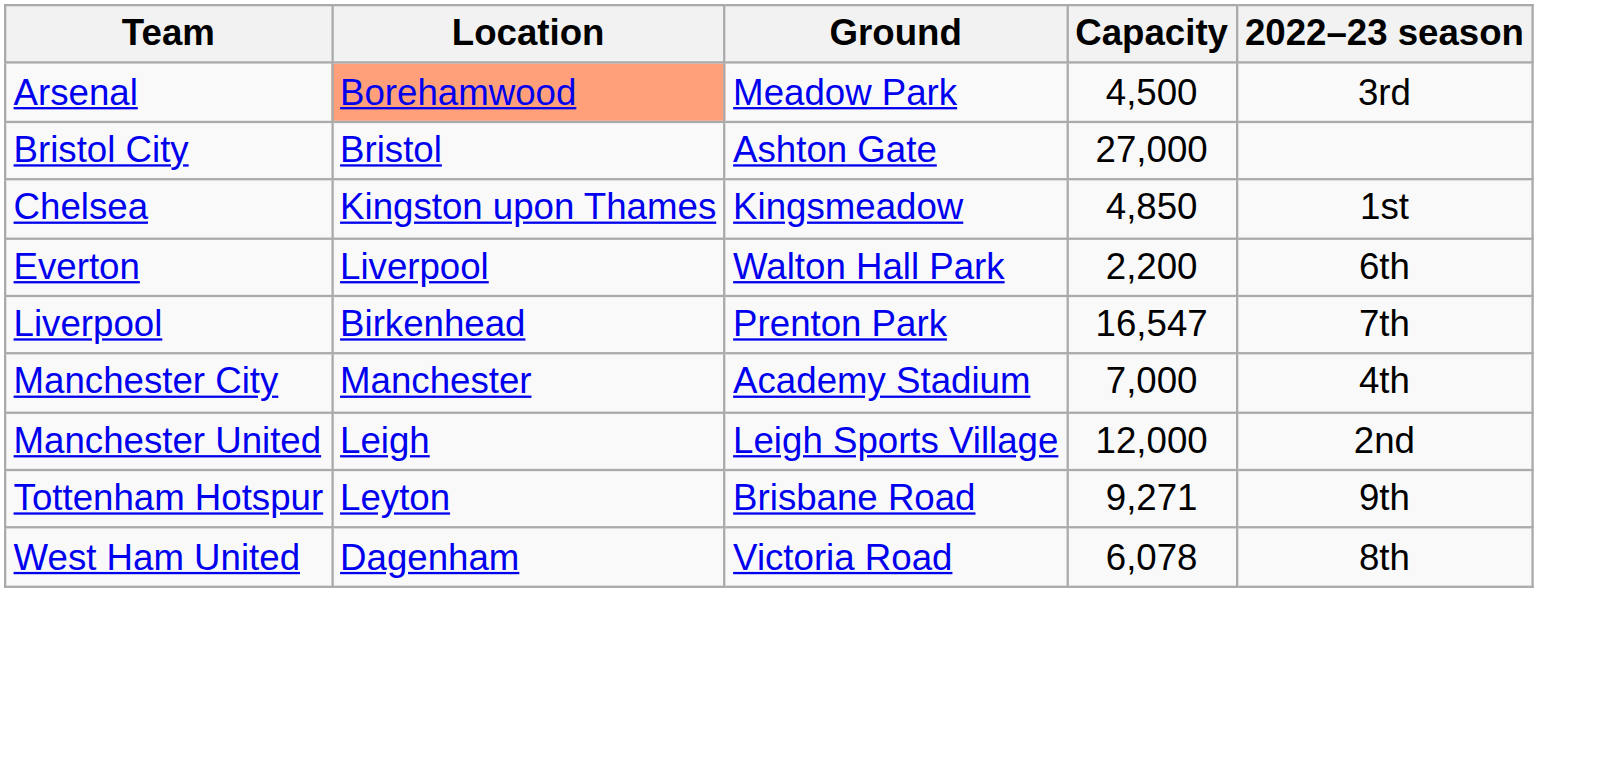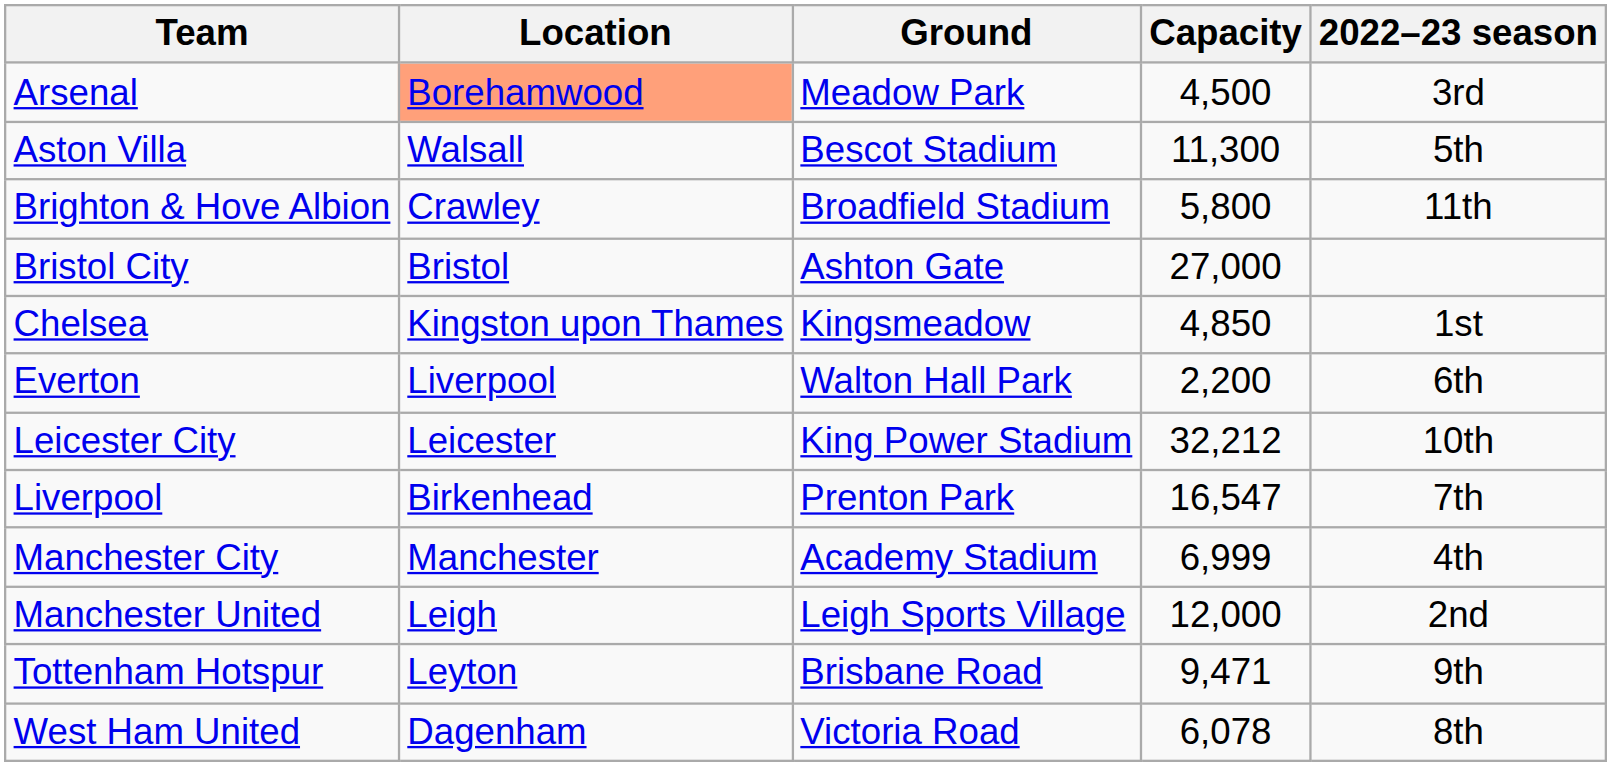+ row: Aston Villa | Walsall | Bescot Stadium | 11,300 | 5th
+ row: Brighton & Hove Albion | Crawley | Broadfield Stadium | 5,800 | 11th
+ row: Leicester City | Leicester | King Power Stadium | 32,212 | 10th
Manchester City | Capacity: 7,000 -> 6,999
Tottenham Hotspur | Capacity: 9,271 -> 9,471
